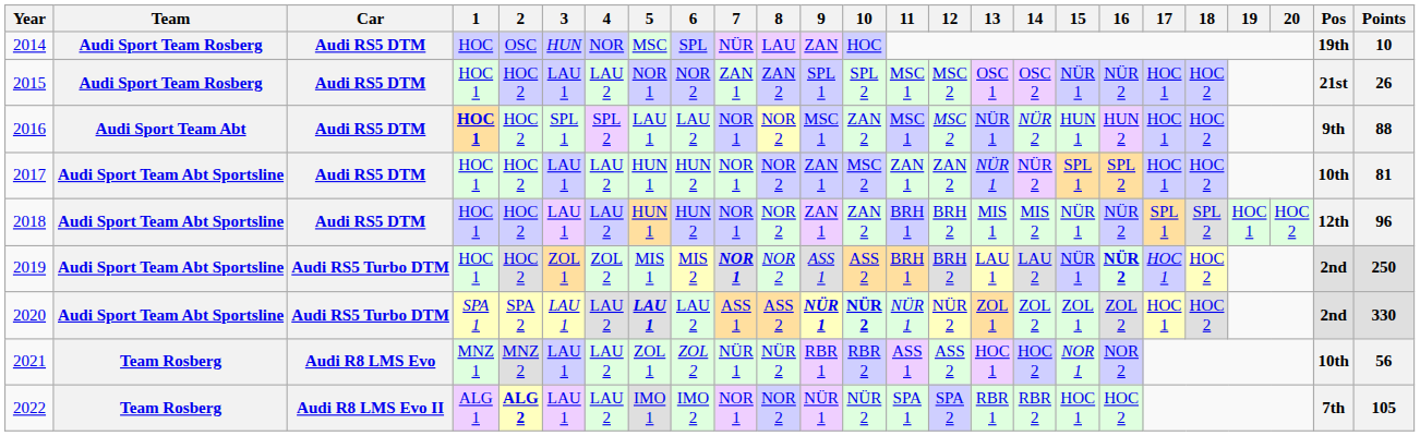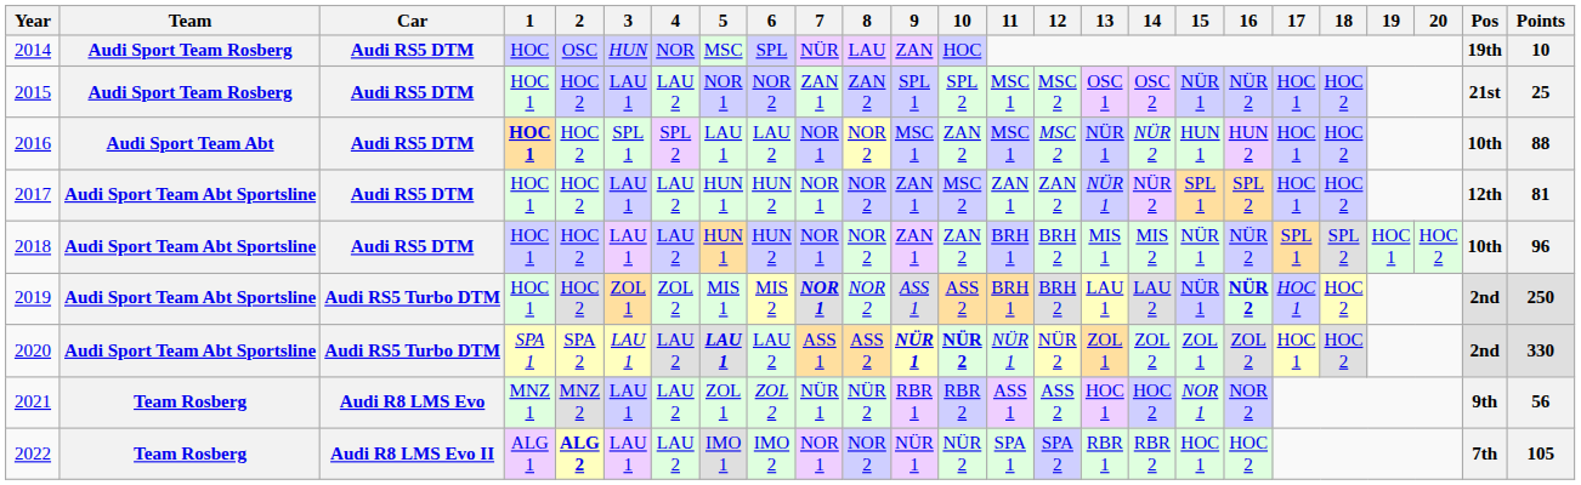2015 | Points: 26 -> 25
2016 | Pos: 9th -> 10th
2017 | Pos: 10th -> 12th
2018 | Pos: 12th -> 10th
2021 | Pos: 10th -> 9th
